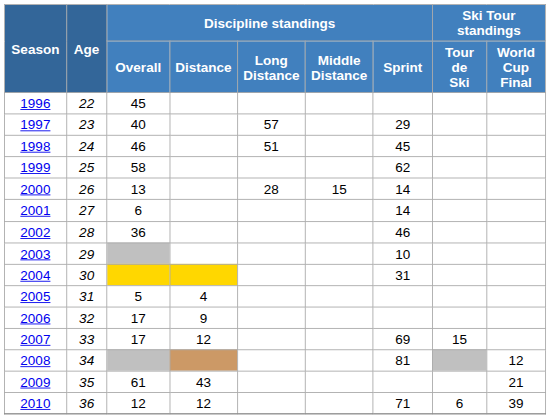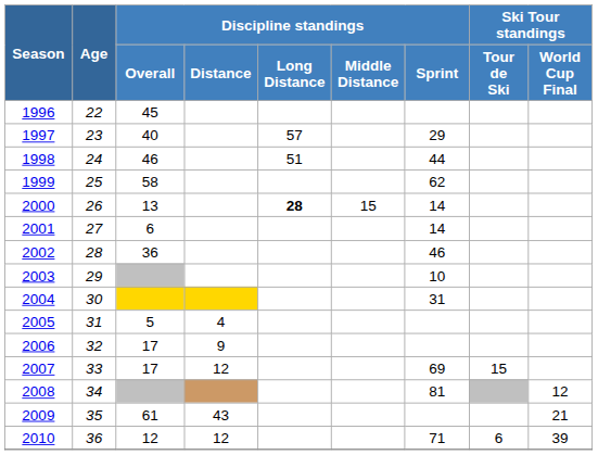1998 | Discipline standings / Sprint: 45 -> 44
2000 | Discipline standings / Long Distance: normal -> bold
